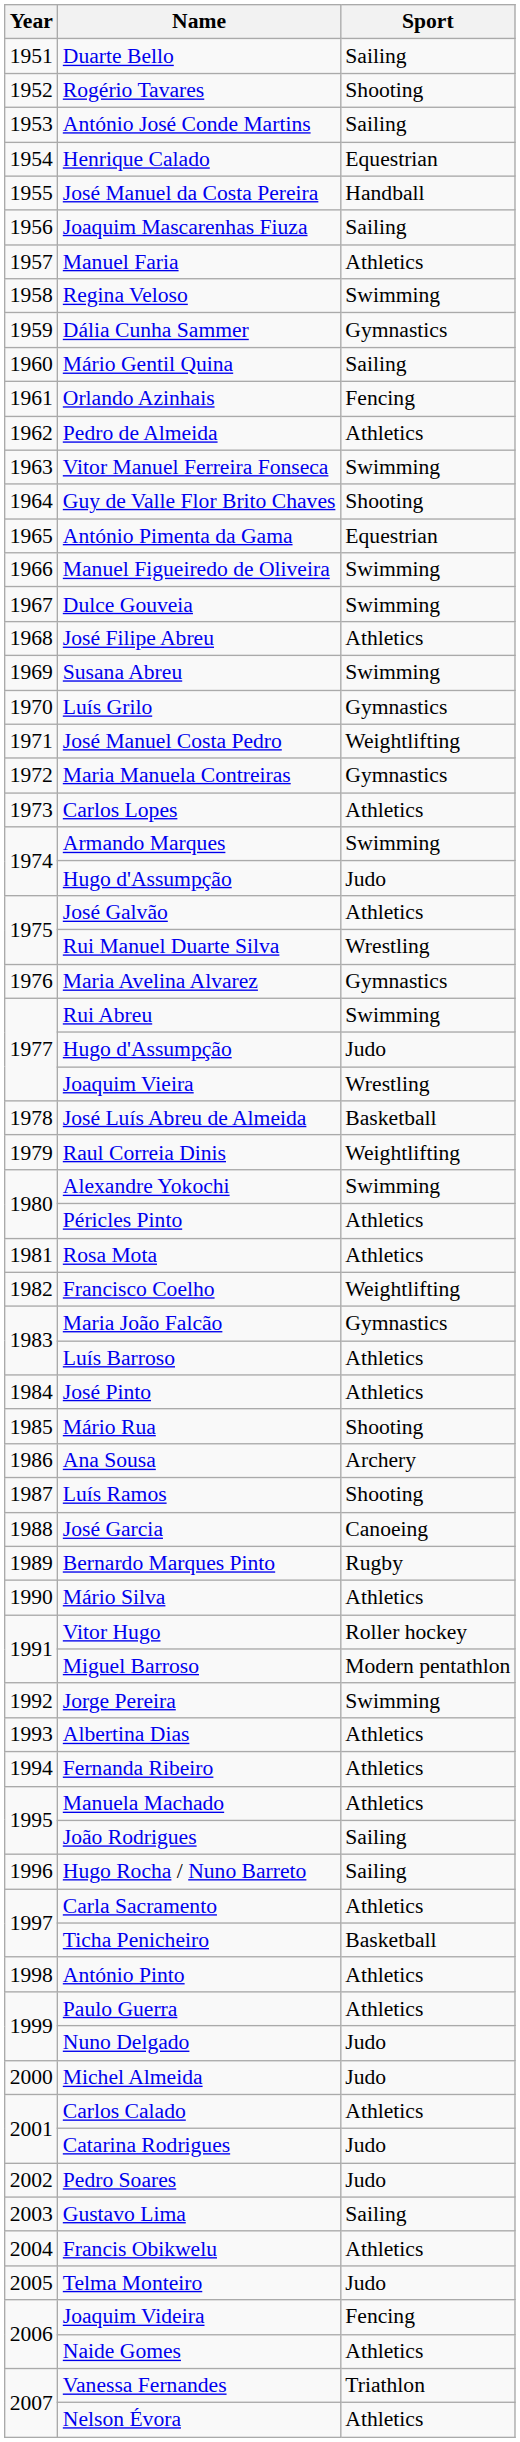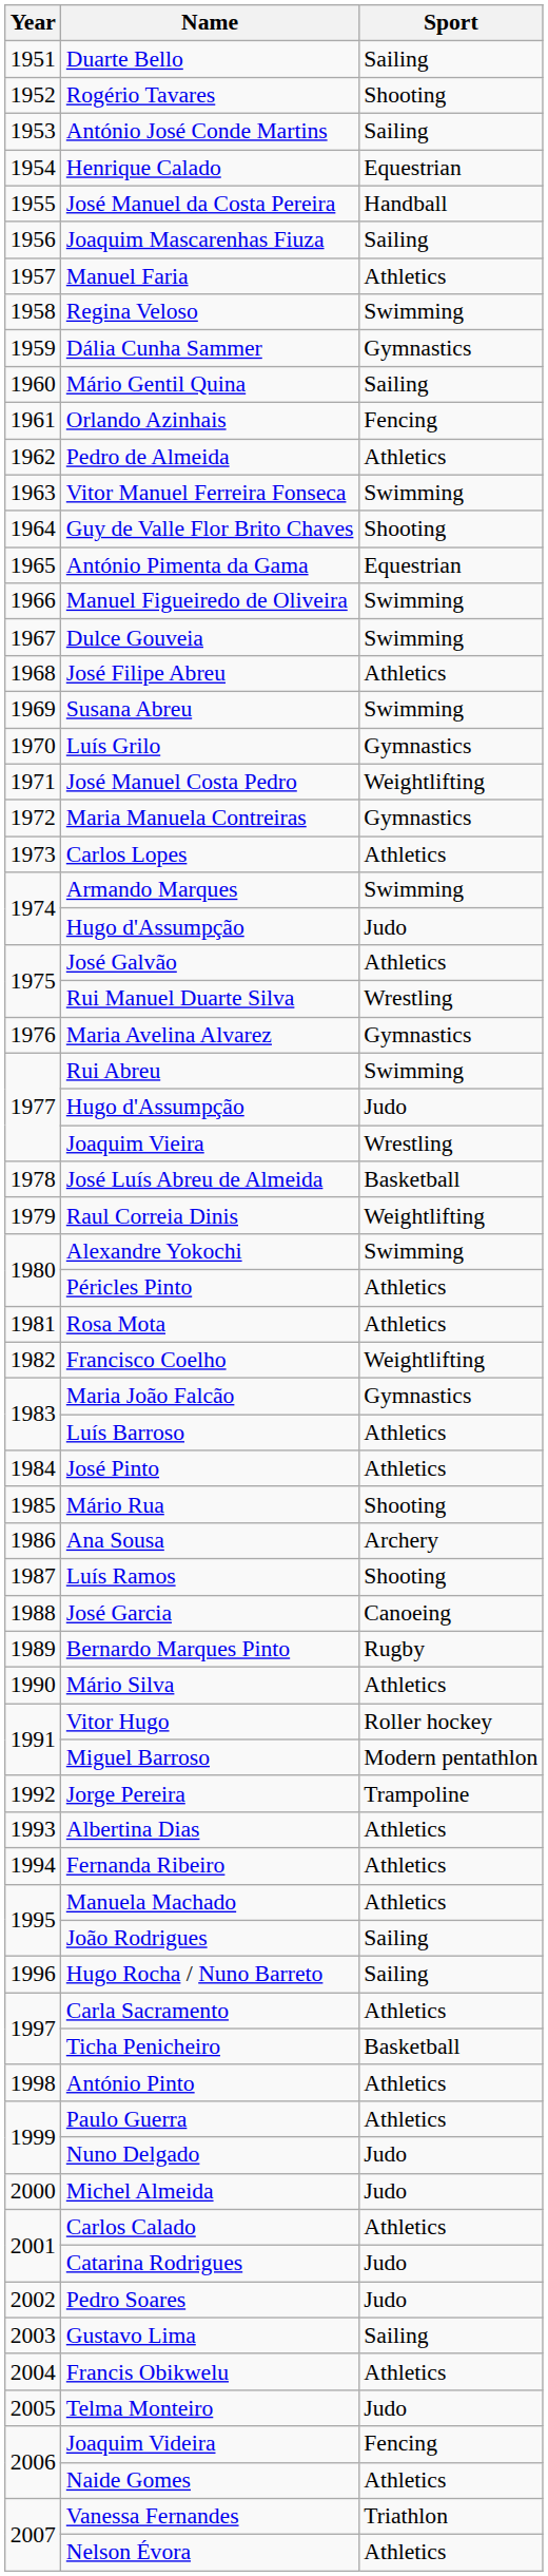Jorge Pereira | Sport: Swimming -> Trampoline
